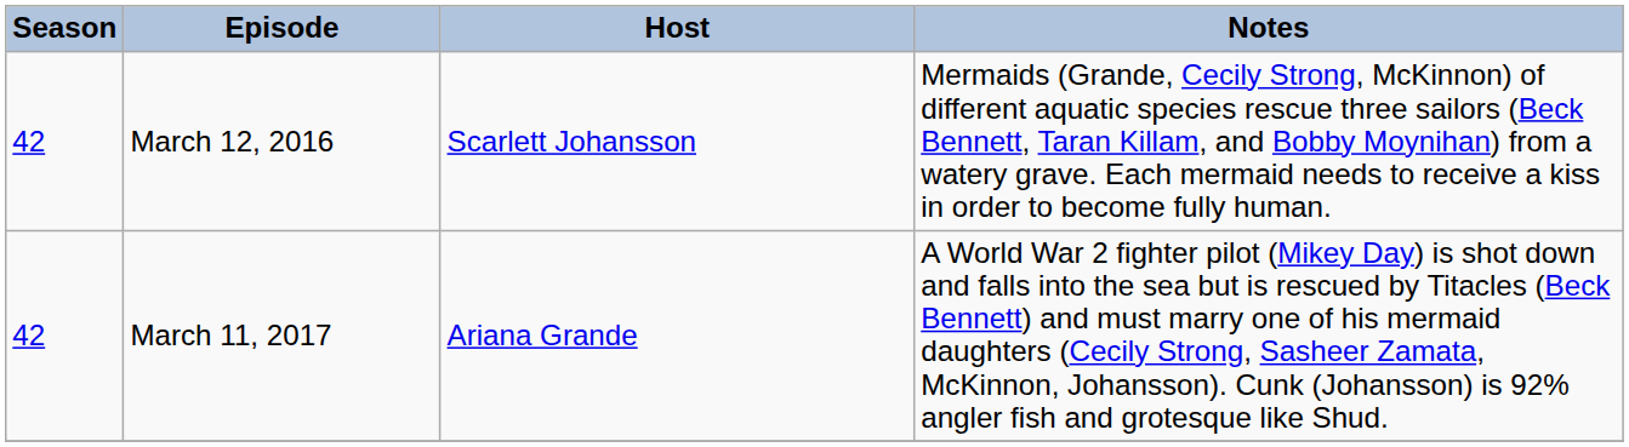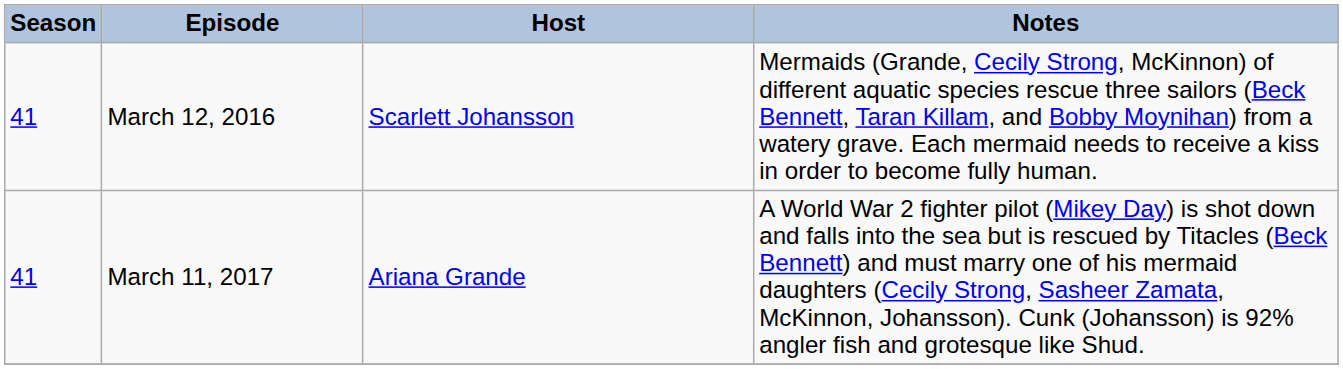March 12, 2016 | Season: 42 -> 41
March 11, 2017 | Season: 42 -> 41
